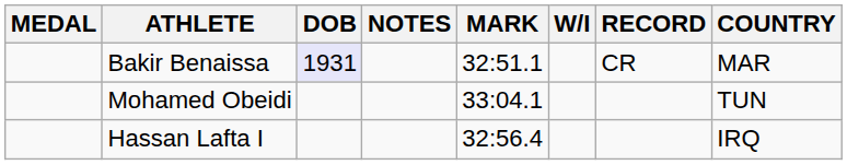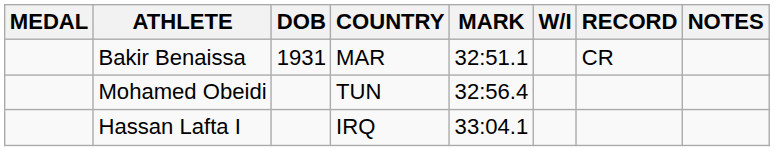columns swapped: COUNTRY <-> NOTES
Bakir Benaissa | DOB: lavender background -> no background
Mohamed Obeidi | MARK: 33:04.1 -> 32:56.4
Hassan Lafta I | MARK: 32:56.4 -> 33:04.1
